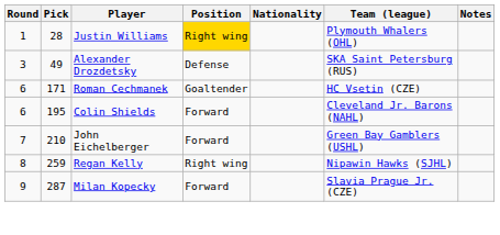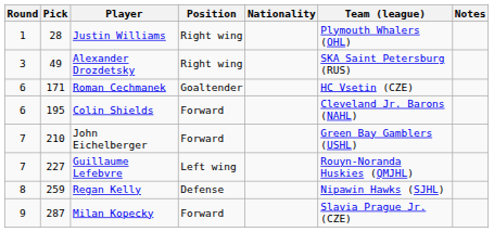Justin Williams | Position: gold background -> no background
Alexander Drozdetsky | Position: Defense -> Right wing
+ row: 7 | 227 | Guillaume Lefebvre | Left wing | Rouyn-Noranda Huskies (QMJHL)
Regan Kelly | Position: Right wing -> Defense
